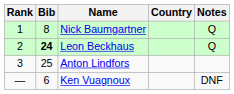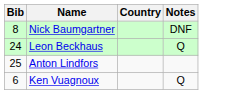- column: Rank | 1 | 2 | 3 | —
Nick Baumgartner | Notes: Q -> DNF
Leon Beckhaus | Bib: bold -> normal
Ken Vuagnoux | Notes: DNF -> Q
